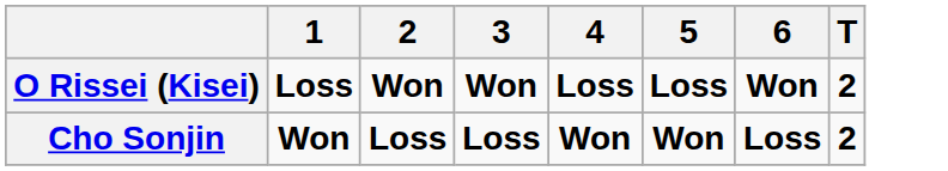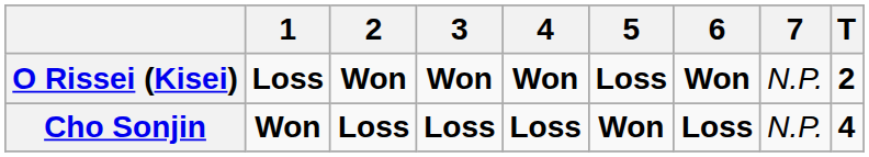+ column: 7 | N.P. | N.P.
O Rissei (Kisei) | 4: Loss -> Won
Cho Sonjin | 4: Won -> Loss
Cho Sonjin | T: 2 -> 4
